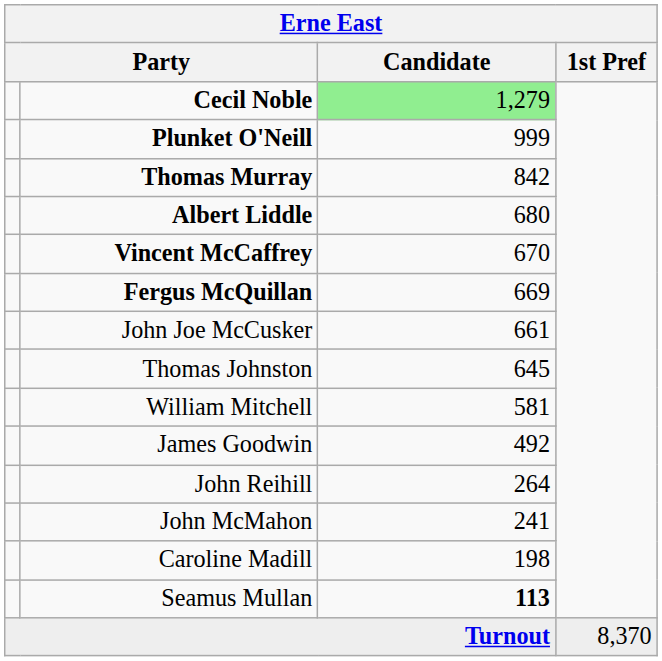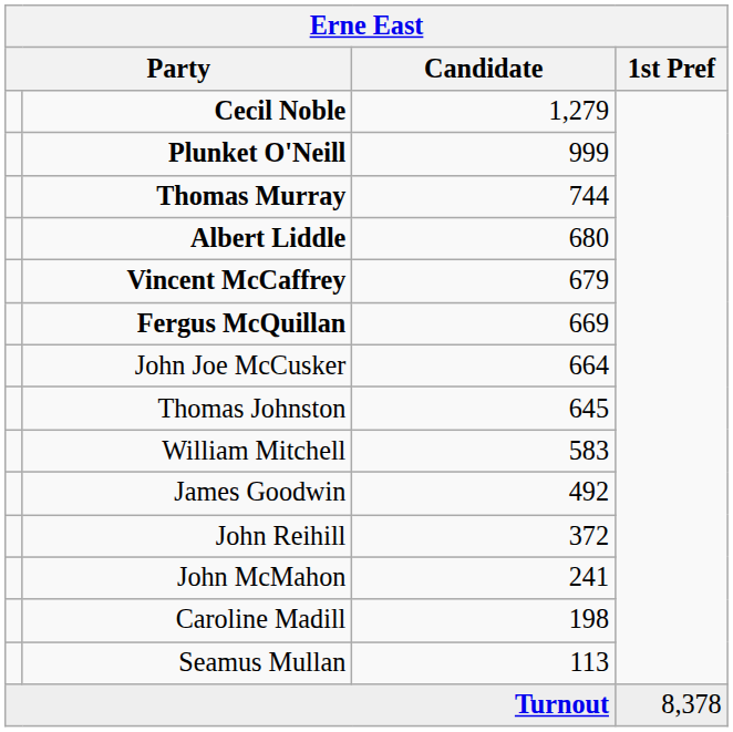Cecil Noble | Candidate: lightgreen background -> no background
Thomas Murray | Candidate: 842 -> 744
Vincent McCaffrey | Candidate: 670 -> 679
John Joe McCusker | Candidate: 661 -> 664
William Mitchell | Candidate: 581 -> 583
John Reihill | Candidate: 264 -> 372
Seamus Mullan | Candidate: bold -> normal
Turnout | 1st Pref: 8,370 -> 8,378
